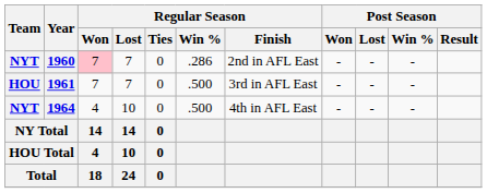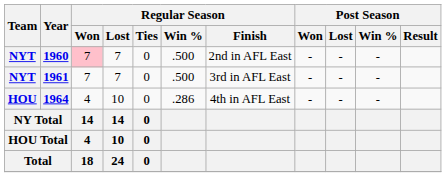1960 | Regular Season / Win %: .286 -> .500
1961 | Team: HOU -> NYT
1964 | Team: NYT -> HOU
1964 | Regular Season / Win %: .500 -> .286
